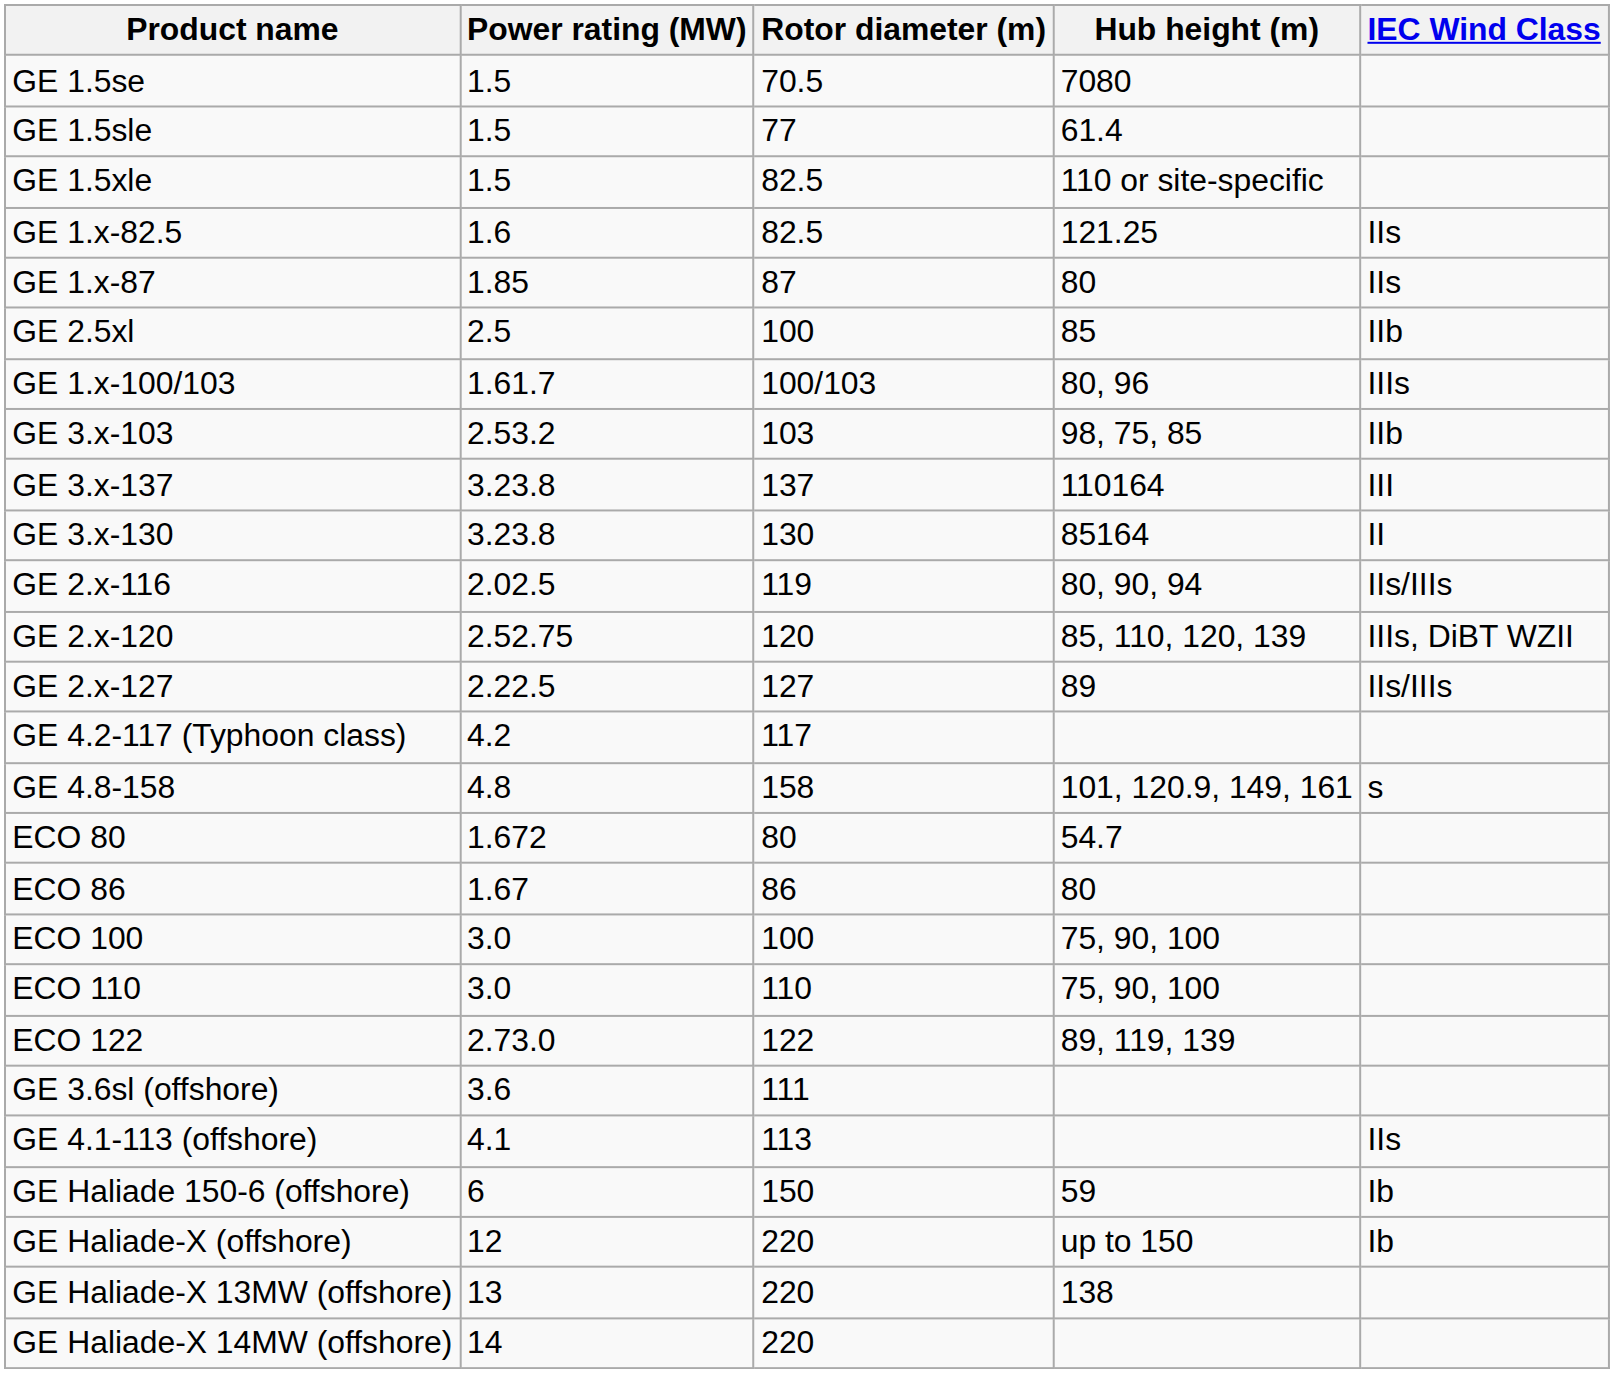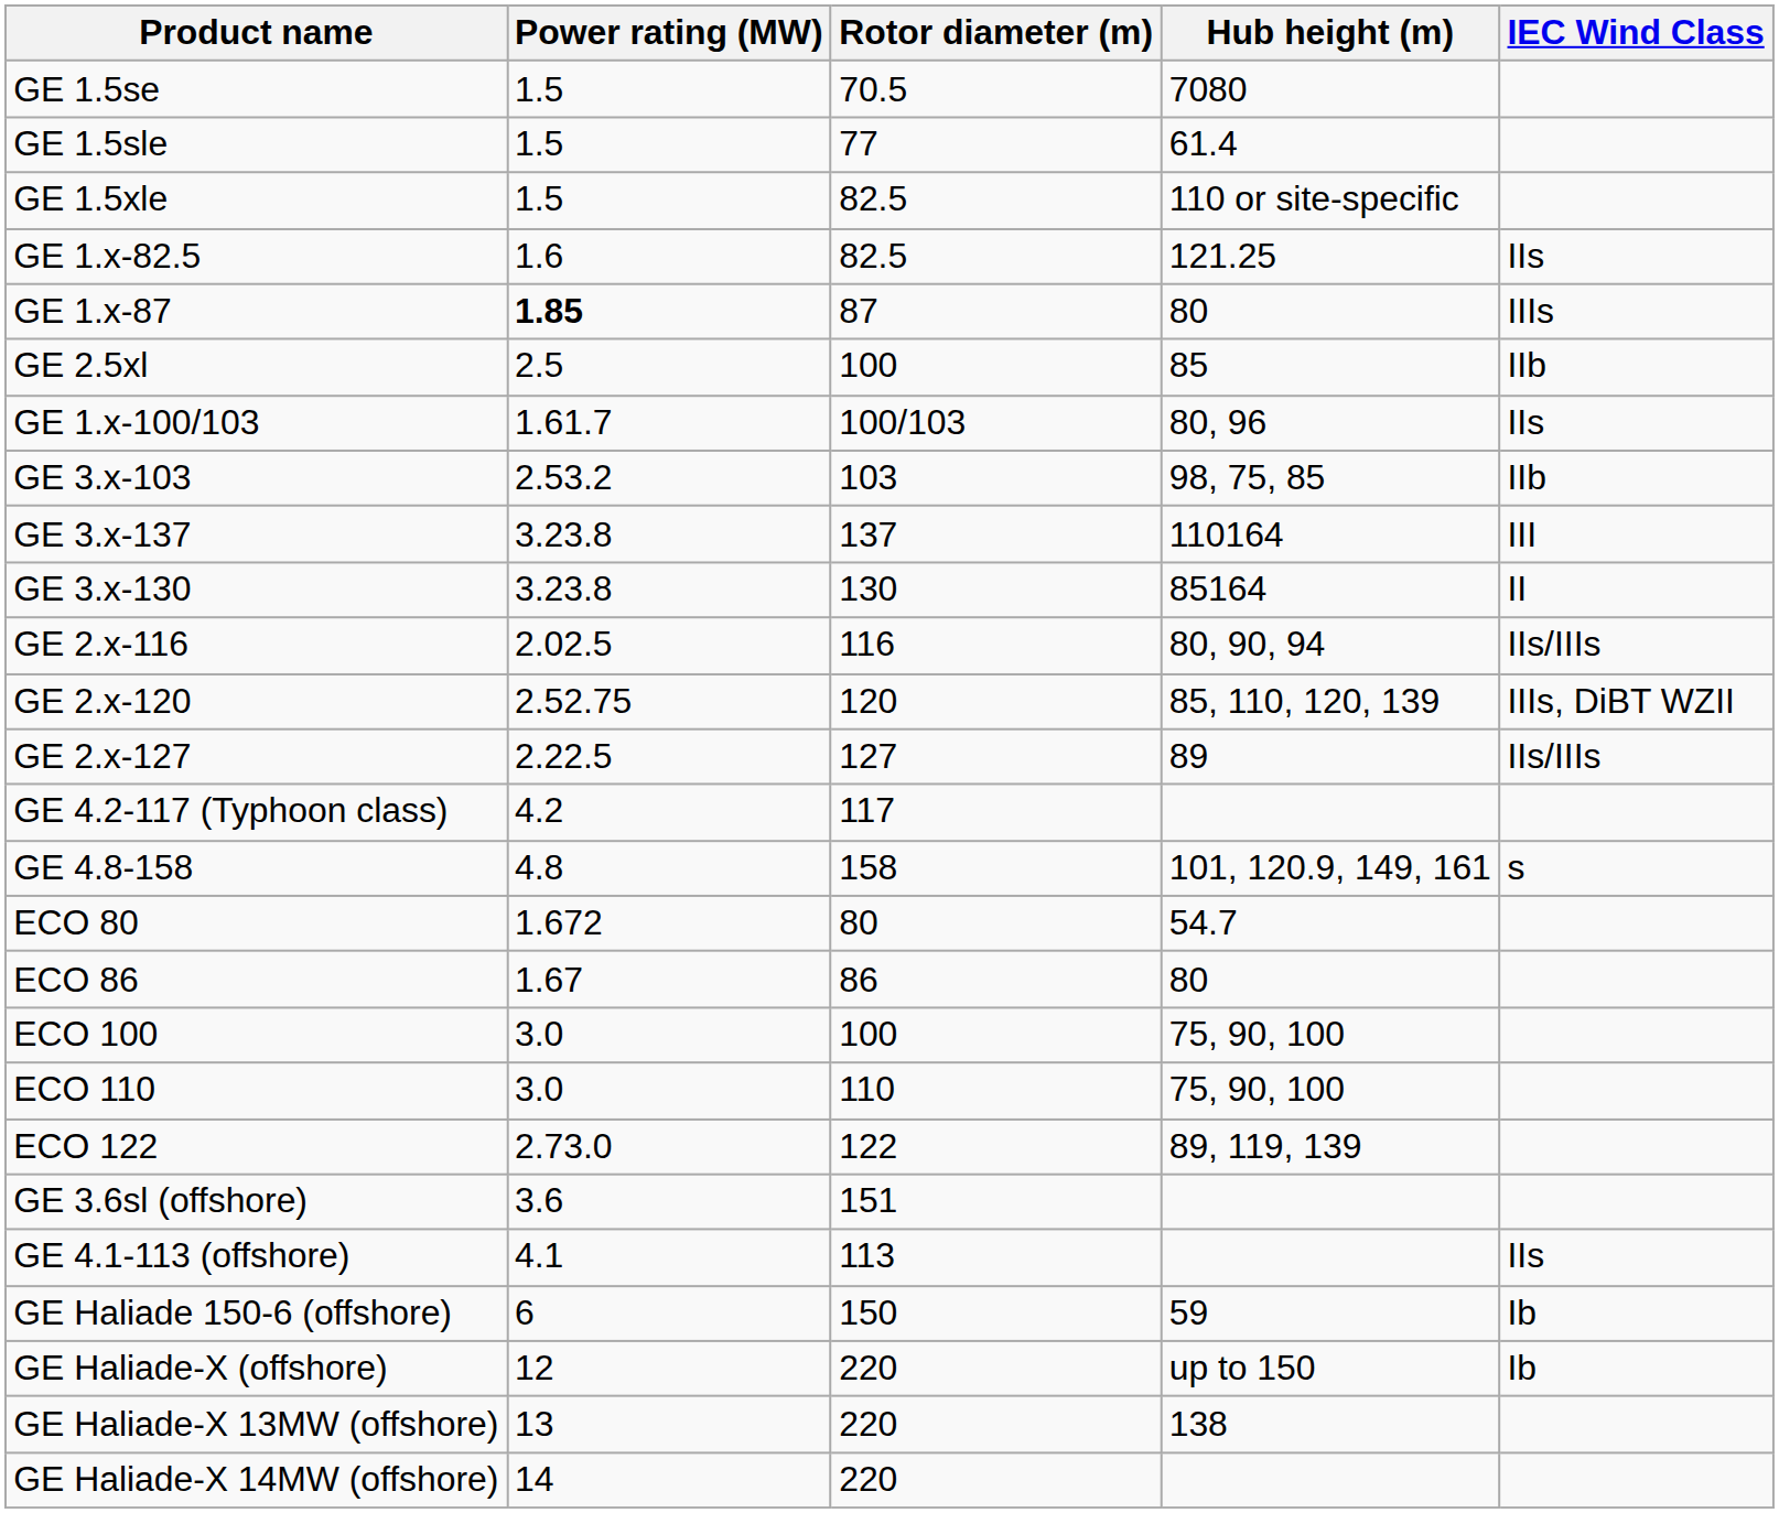GE 1.x-87 | Power rating (MW): normal -> bold
GE 1.x-87 | IEC Wind Class: IIs -> IIIs
GE 1.x-100/103 | IEC Wind Class: IIIs -> IIs
GE 2.x-116 | Rotor diameter (m): 119 -> 116
GE 3.6sl (offshore) | Rotor diameter (m): 111 -> 151
